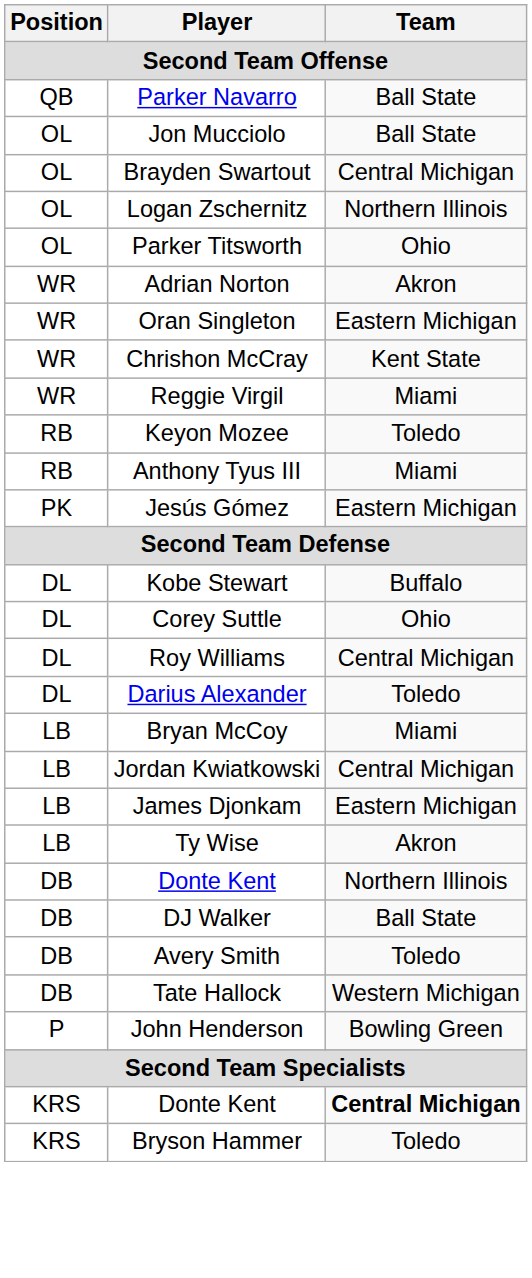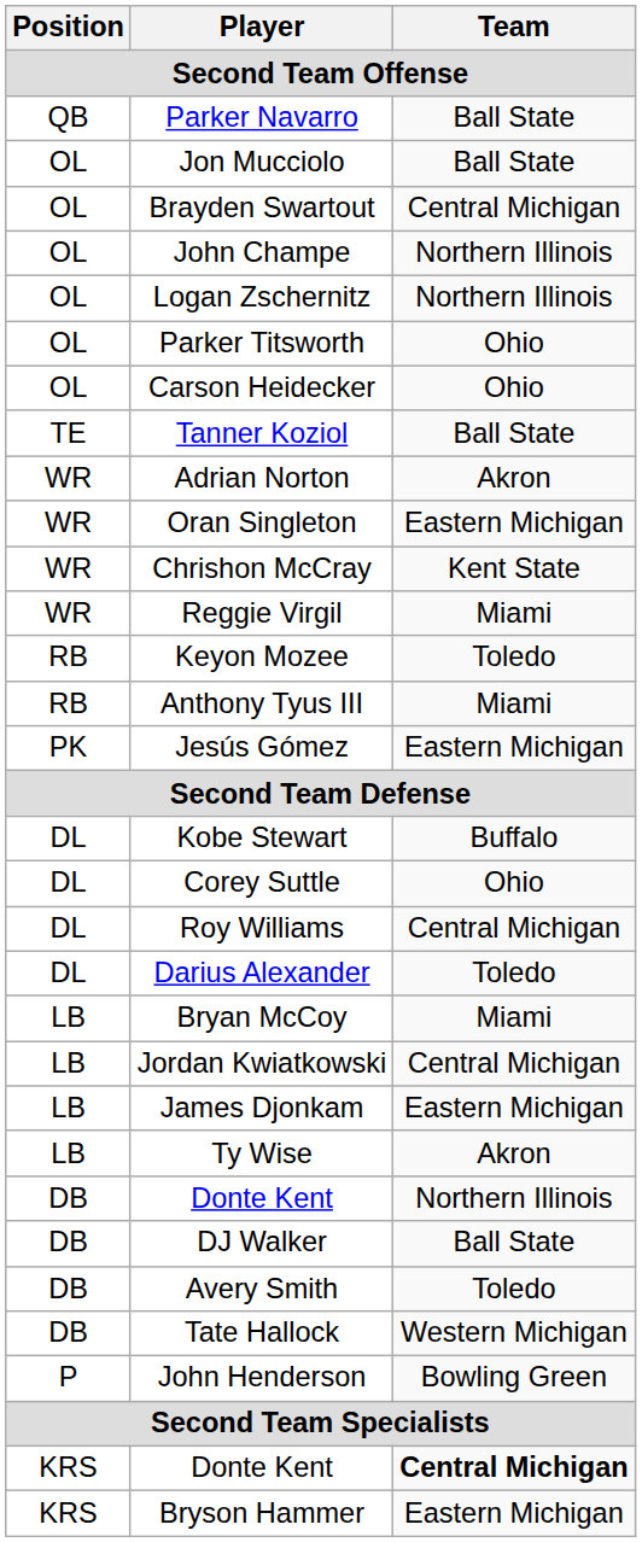+ row: OL | John Champe | Northern Illinois
+ row: OL | Carson Heidecker | Ohio
+ row: TE | Tanner Koziol | Ball State
Bryson Hammer | Team: Toledo -> Eastern Michigan
